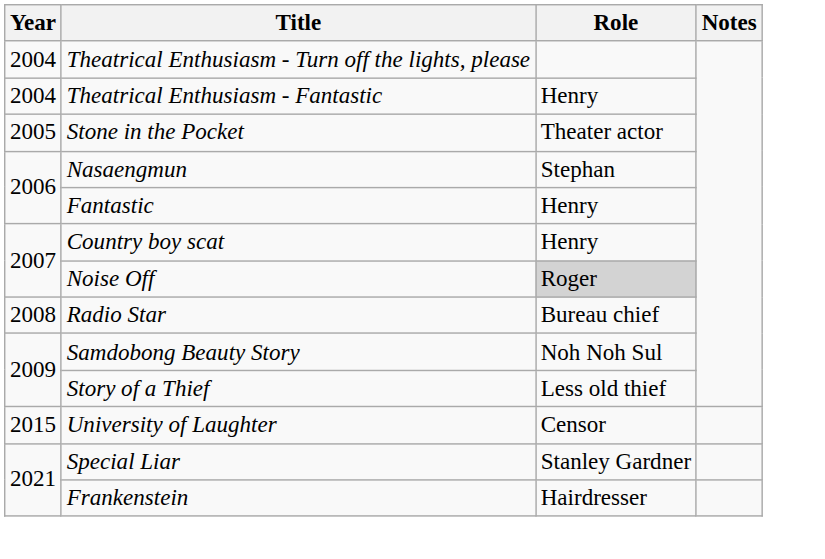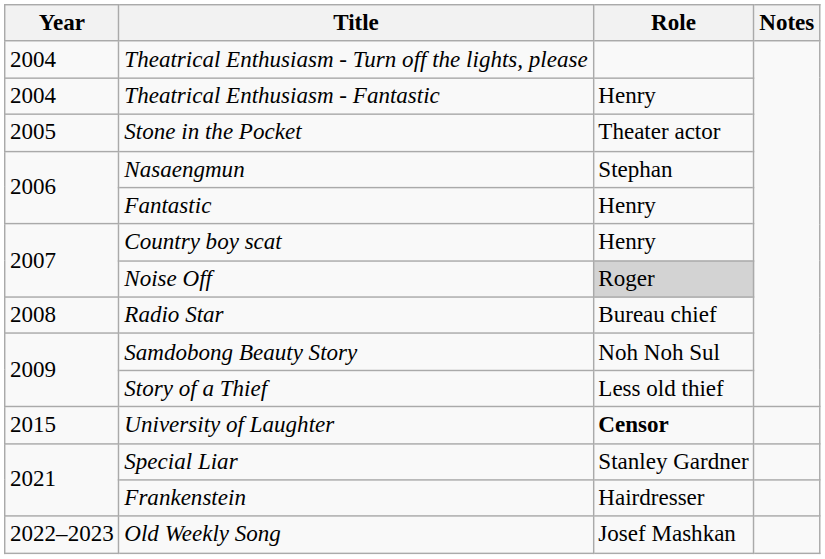University of Laughter | Role: normal -> bold
+ row: 2022–2023 | Old Weekly Song | Josef Mashkan
